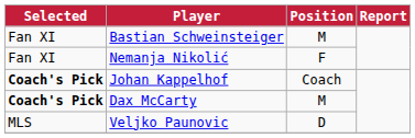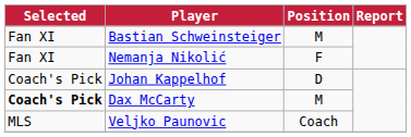Johan Kappelhof | Selected: bold -> normal
Johan Kappelhof | Position: Coach -> D
Veljko Paunovic | Position: D -> Coach
